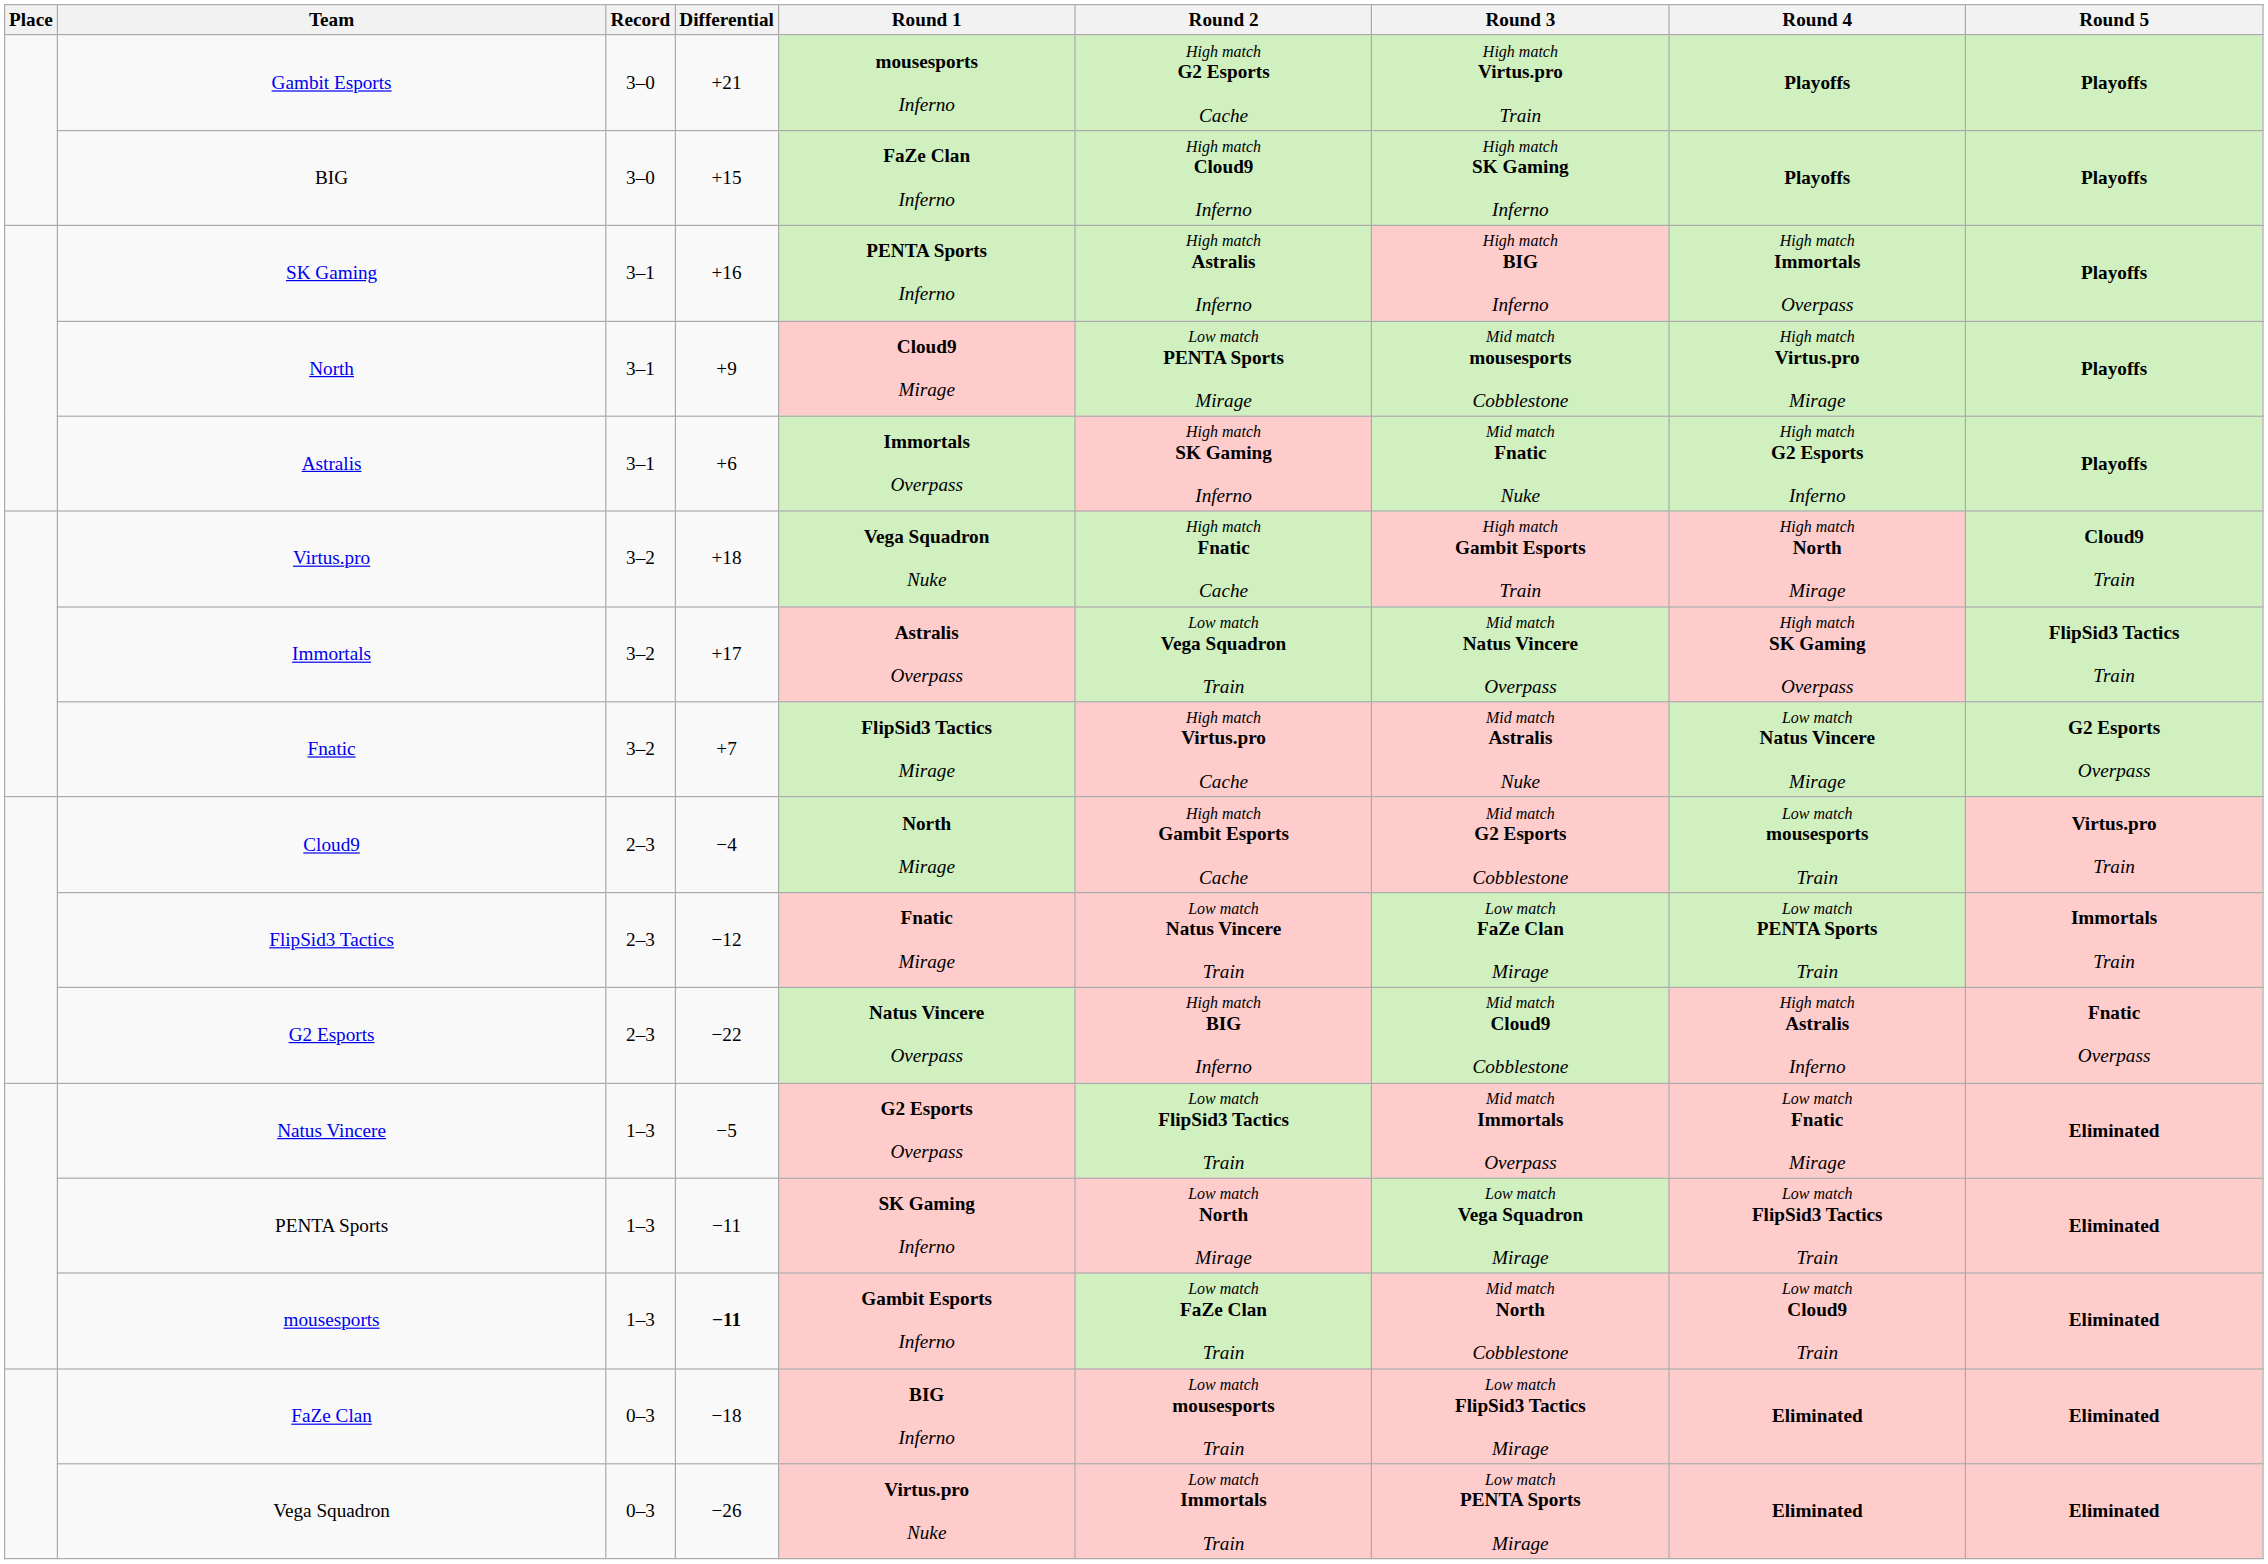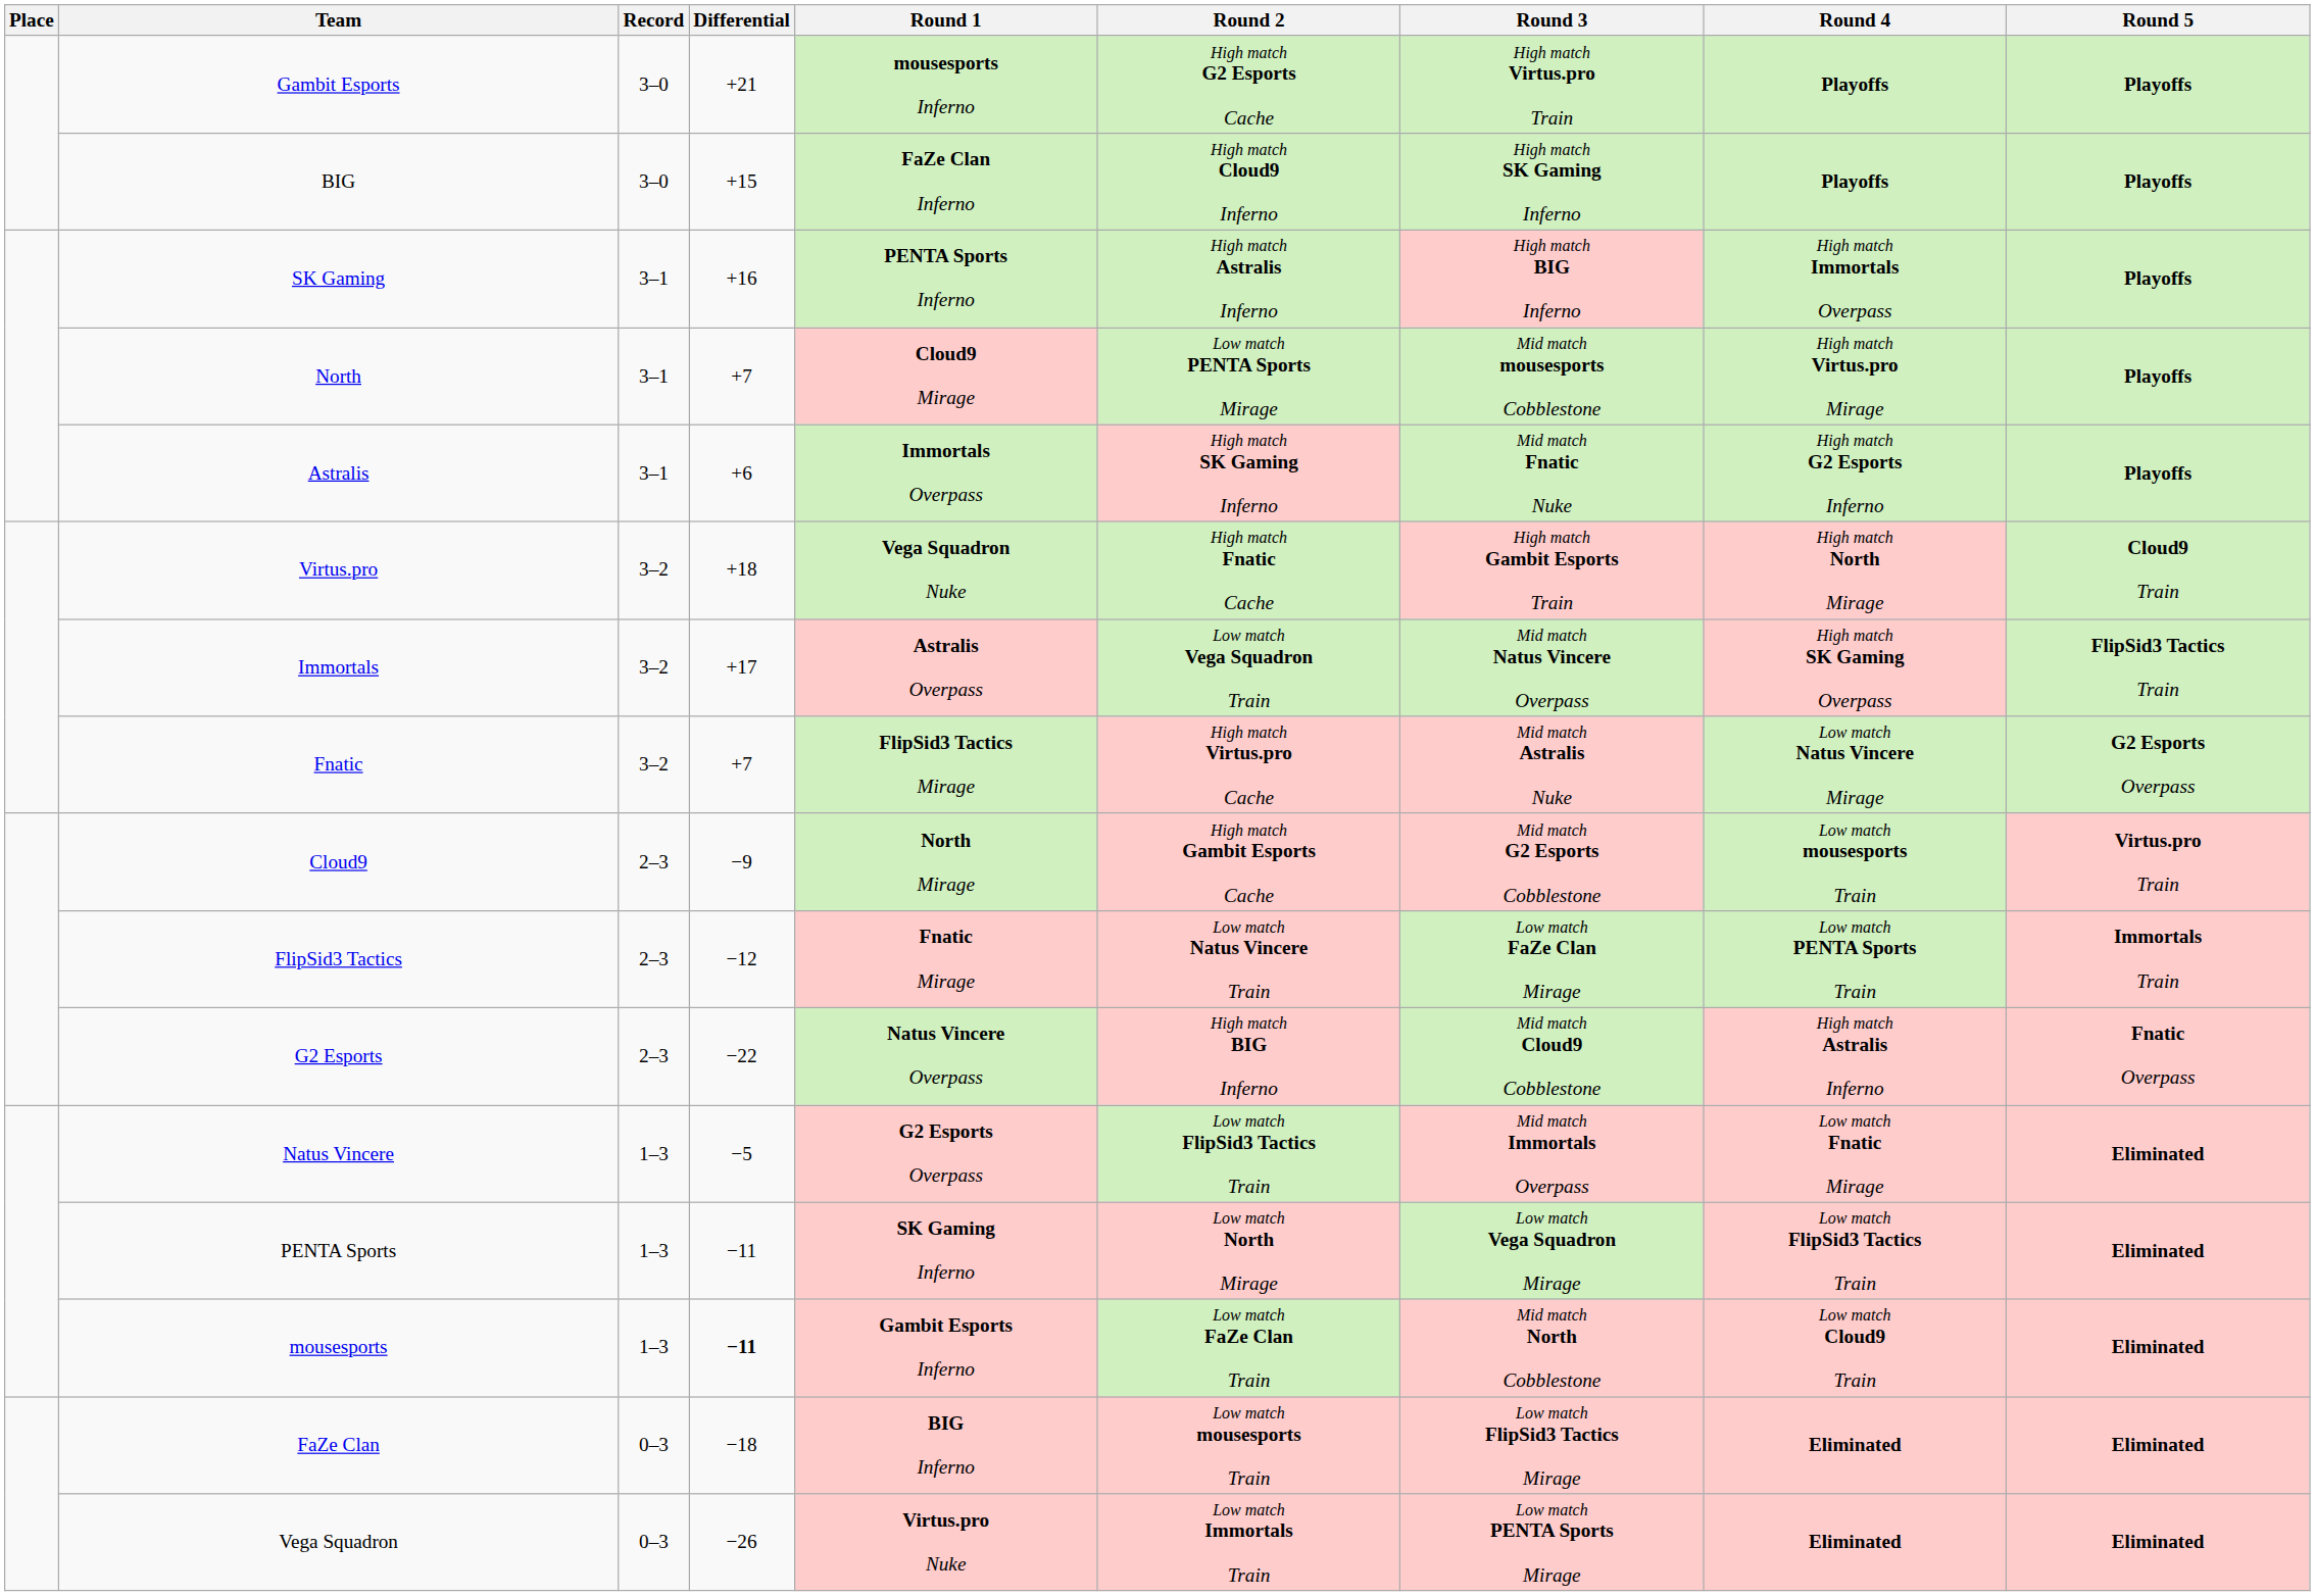North | Differential: +9 -> +7
Cloud9 | Differential: −4 -> −9
